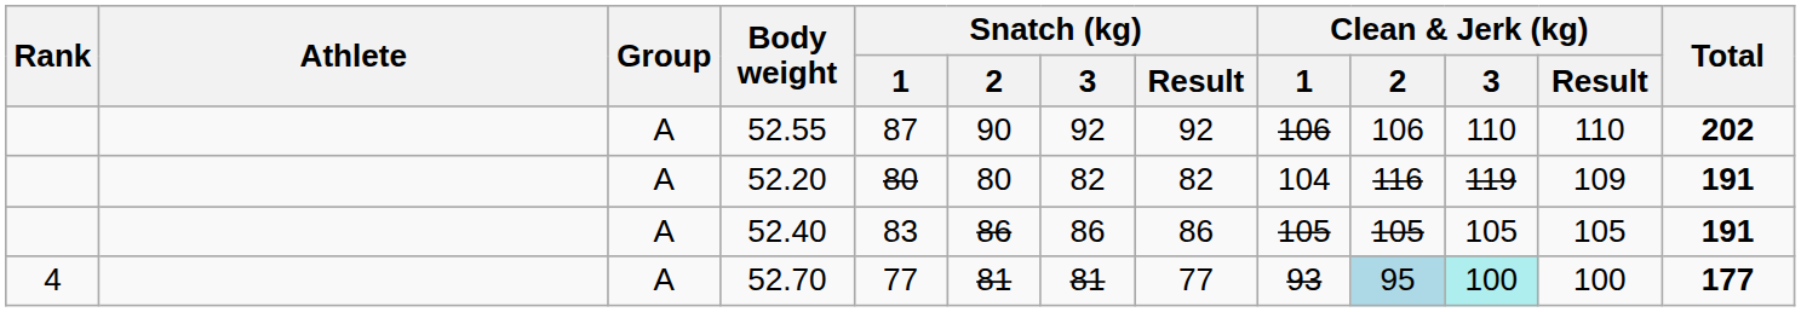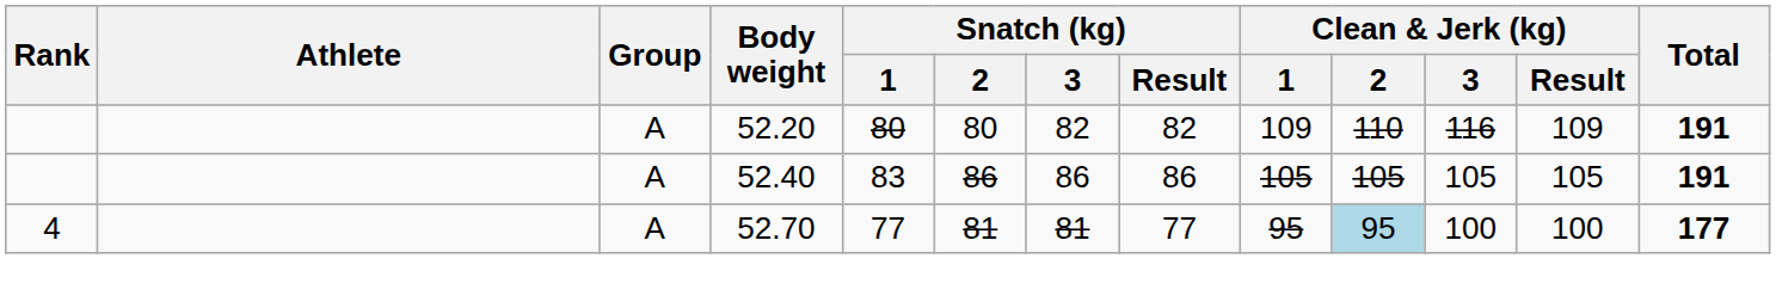- row: A | 52.55 | 87 | 90 | 92 | 92 | 106 | 106 | 110 | 110 | 202
52.20 | Clean & Jerk (kg) / 1: 104 -> 109
52.20 | Clean & Jerk (kg) / 2: 116 -> 110
52.20 | Clean & Jerk (kg) / 3: 119 -> 116
52.70 | Clean & Jerk (kg) / 1: 93 -> 95
52.70 | Clean & Jerk (kg) / 3: paleturquoise background -> no background
